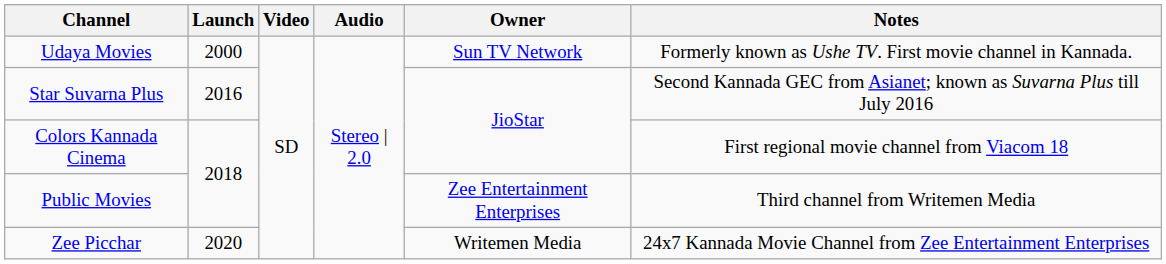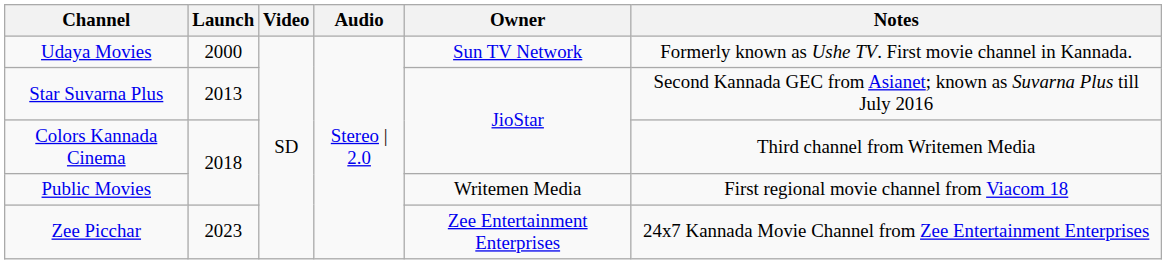Star Suvarna Plus | Launch: 2016 -> 2013
Colors Kannada Cinema | Notes: First regional movie channel from Viacom 18 -> Third channel from Writemen Media
Public Movies | Owner: Zee Entertainment Enterprises -> Writemen Media
Public Movies | Notes: Third channel from Writemen Media -> First regional movie channel from Viacom 18
Zee Picchar | Launch: 2020 -> 2023
Zee Picchar | Owner: Writemen Media -> Zee Entertainment Enterprises
